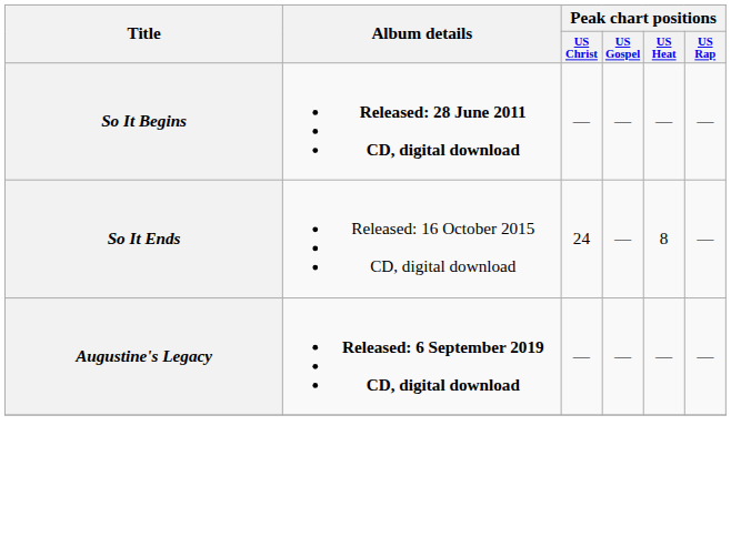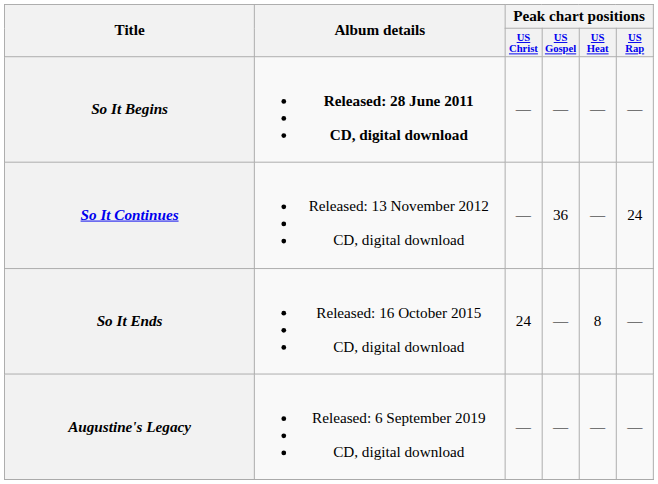+ row: So It Continues | Released: 13 November 2012 CD, digital download | — | 36 | — | 24
Augustine's Legacy | Album details: bold -> normal
